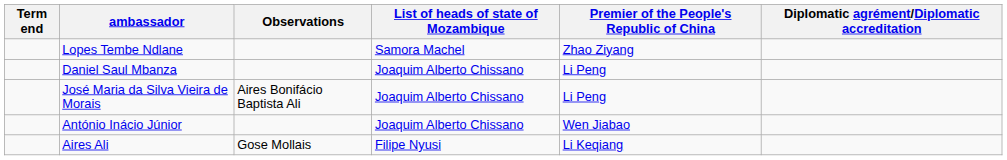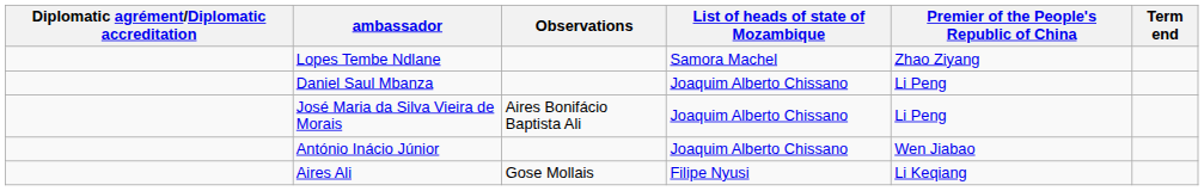columns swapped: Diplomatic agrément/Diplomatic accreditation <-> Term end
